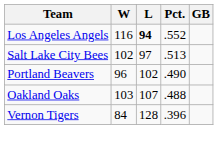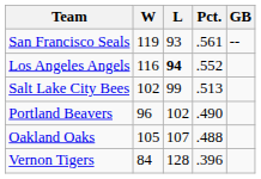+ row: San Francisco Seals | 119 | 93 | .561 | --
Salt Lake City Bees | L: 97 -> 99
Oakland Oaks | W: 103 -> 105
